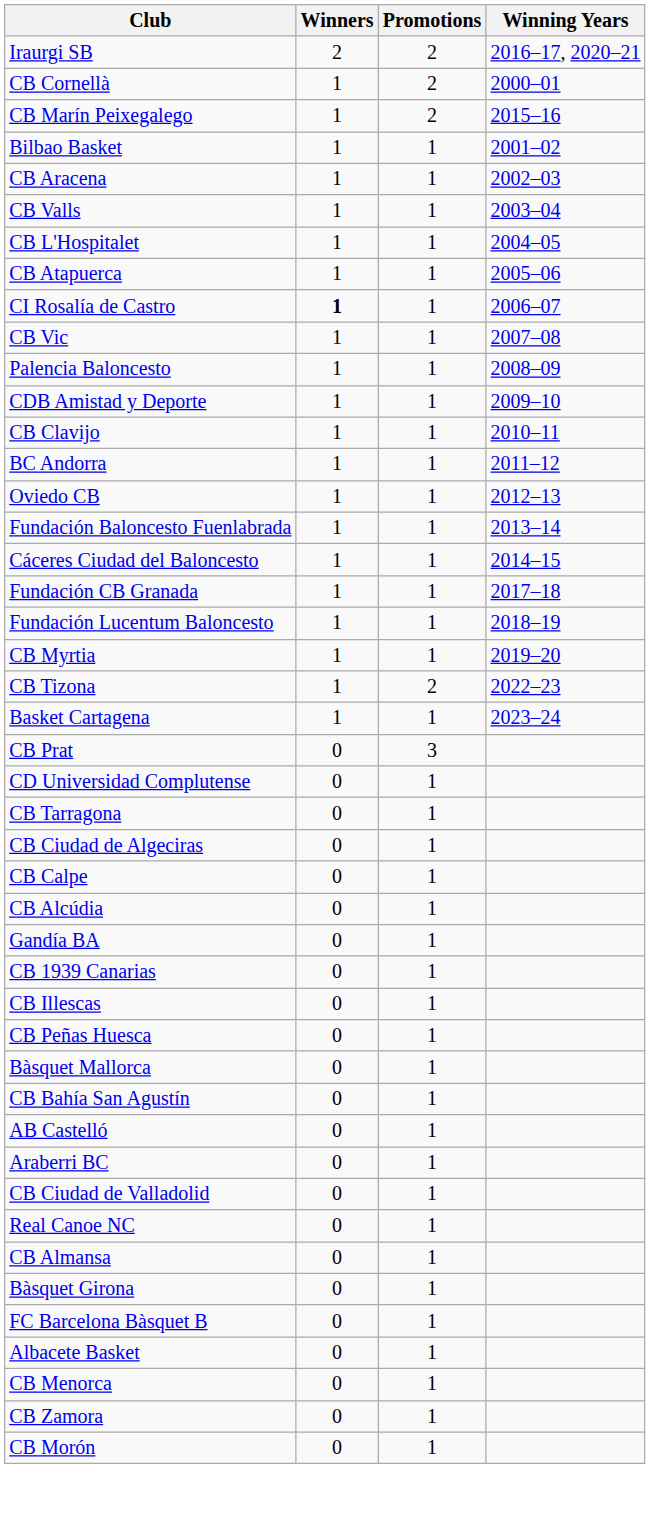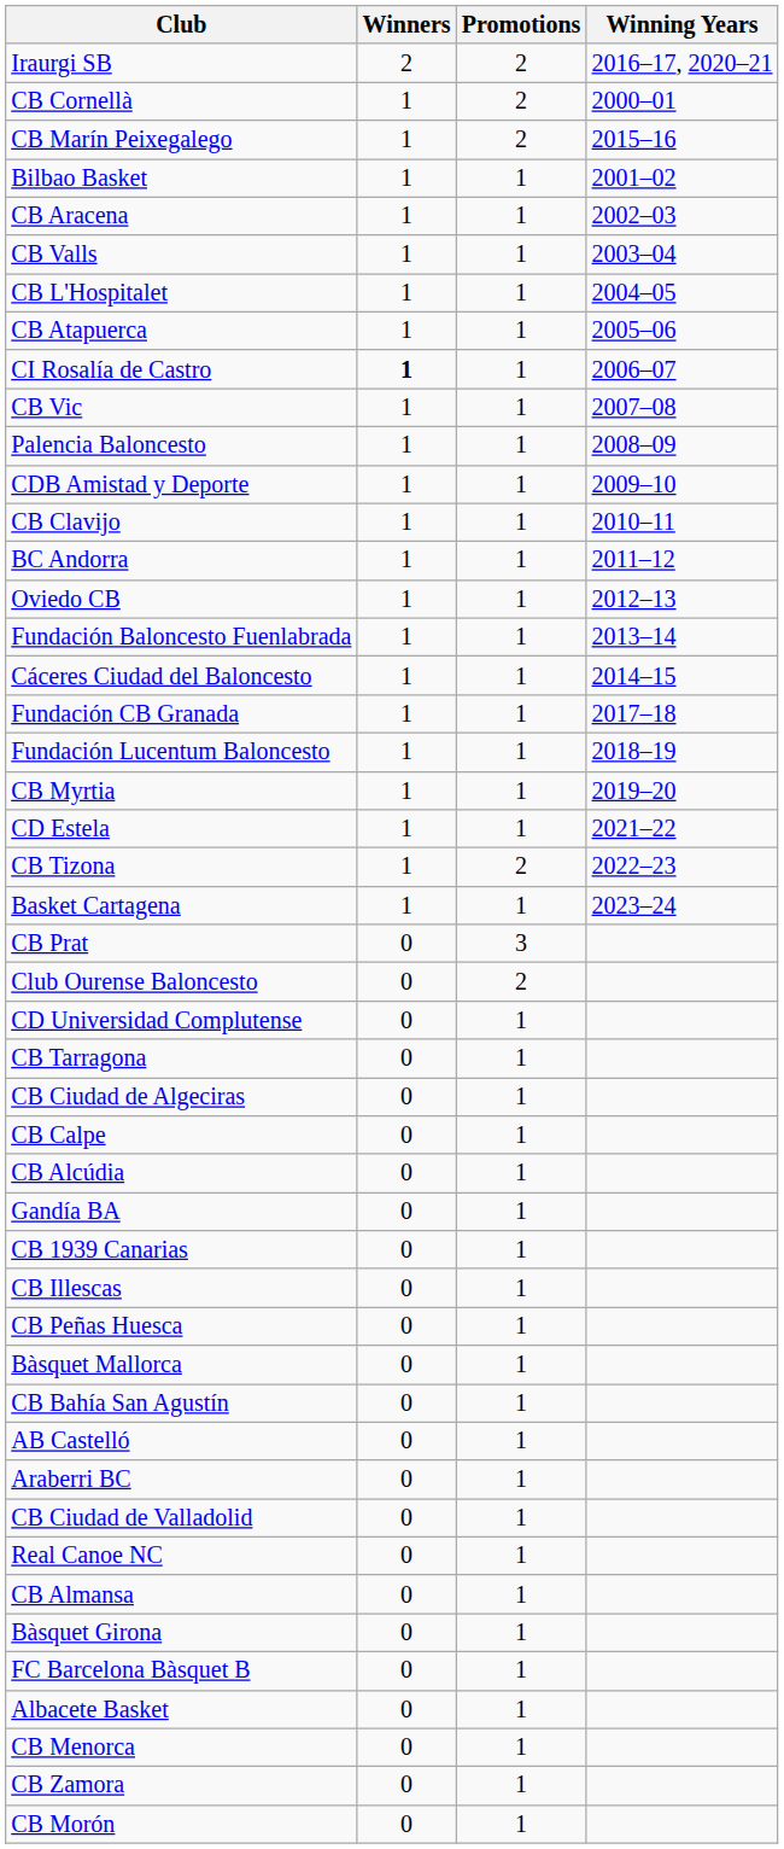+ row: CD Estela | 1 | 1 | 2021–22
+ row: Club Ourense Baloncesto | 0 | 2
